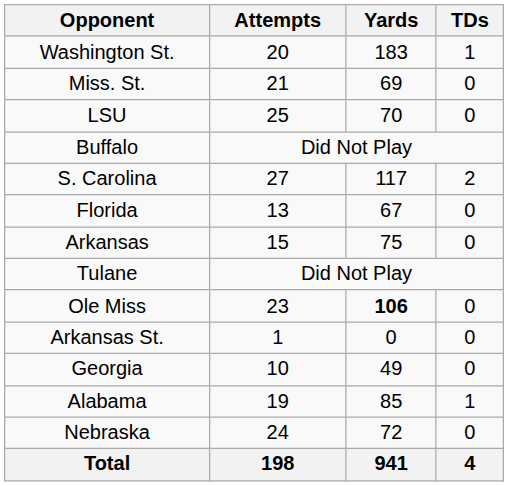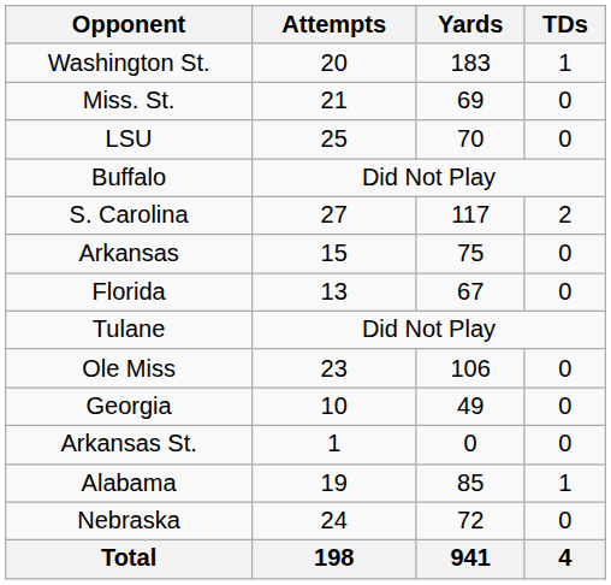rows swapped: Arkansas <-> Florida
Ole Miss | Yards: bold -> normal
rows swapped: Arkansas St. <-> Georgia
